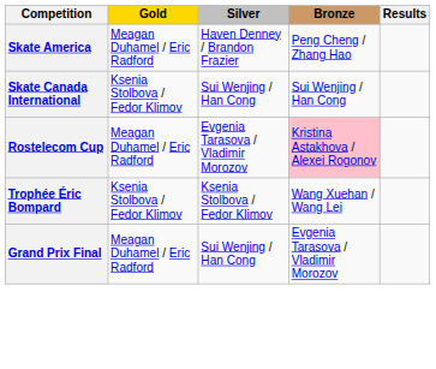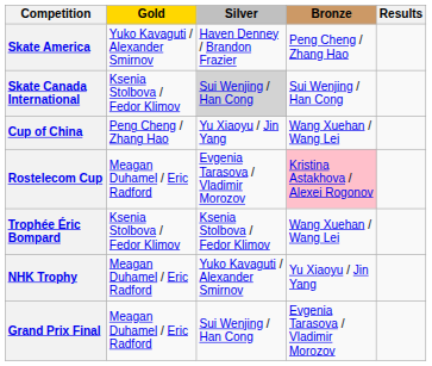Skate America | Gold: Meagan Duhamel / Eric Radford -> Yuko Kavaguti / Alexander Smirnov
Skate Canada International | Silver: no background -> lightgrey background
+ row: Cup of China | Peng Cheng / Zhang Hao | Yu Xiaoyu / Jin Yang | Wang Xuehan / Wang Lei
+ row: NHK Trophy | Meagan Duhamel / Eric Radford | Yuko Kavaguti / Alexander Smirnov | Yu Xiaoyu / Jin Yang
